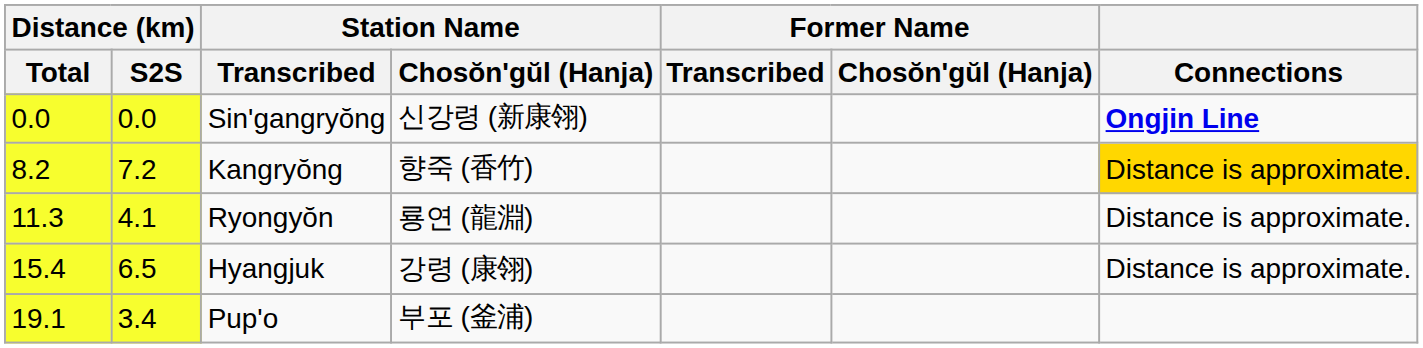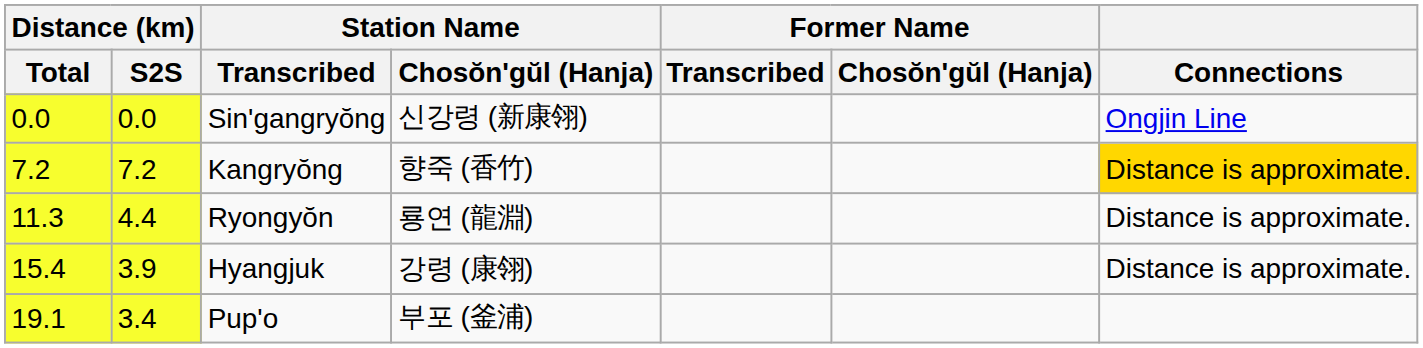Sin'gangryŏng | Connections: bold -> normal
Kangryŏng | Distance (km) / Total: 8.2 -> 7.2
Ryongyŏn | Distance (km) / S2S: 4.1 -> 4.4
Hyangjuk | Distance (km) / S2S: 6.5 -> 3.9
